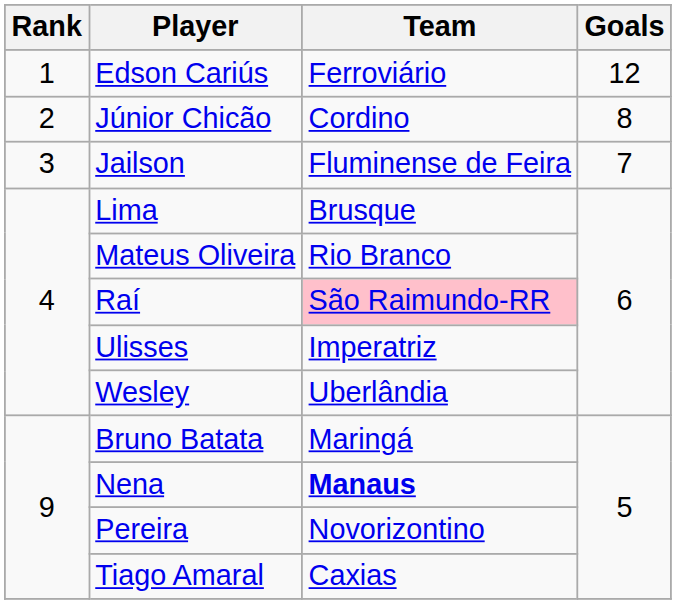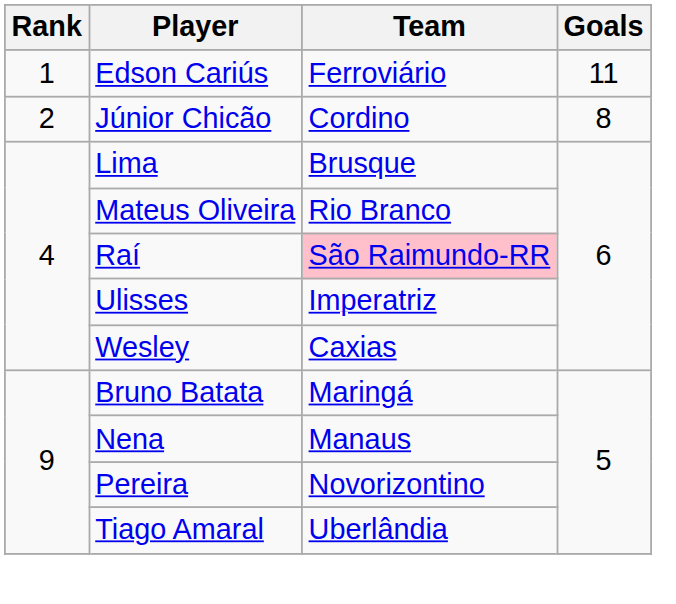Edson Cariús | Goals: 12 -> 11
- row: 3 | Jailson | Fluminense de Feira | 7
Wesley | Team: Uberlândia -> Caxias
Nena | Team: bold -> normal
Tiago Amaral | Team: Caxias -> Uberlândia
